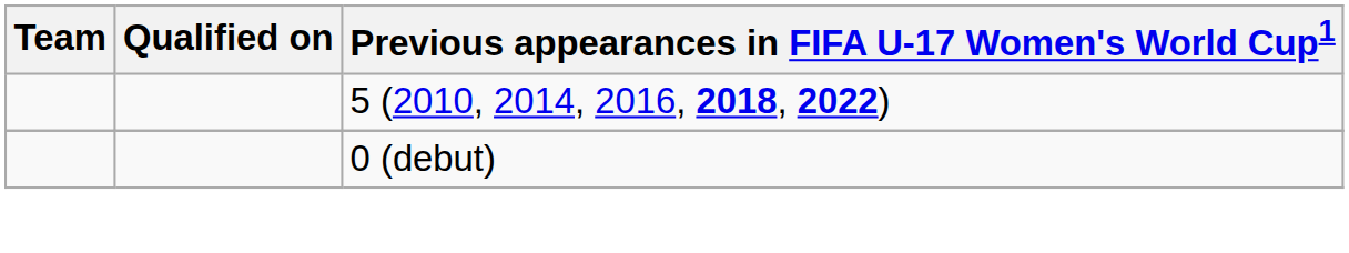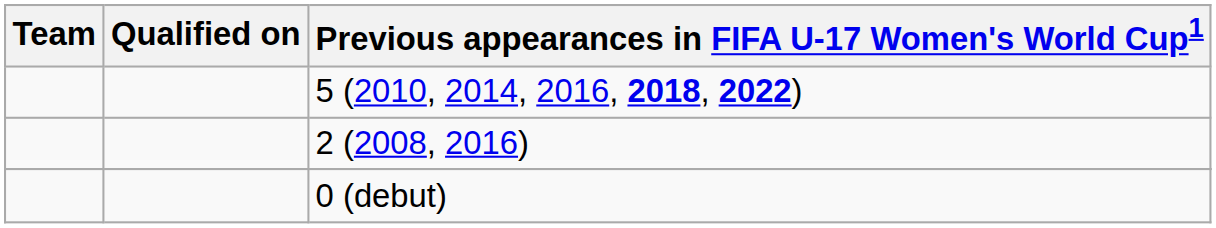+ row: 2 (2008, 2016)
